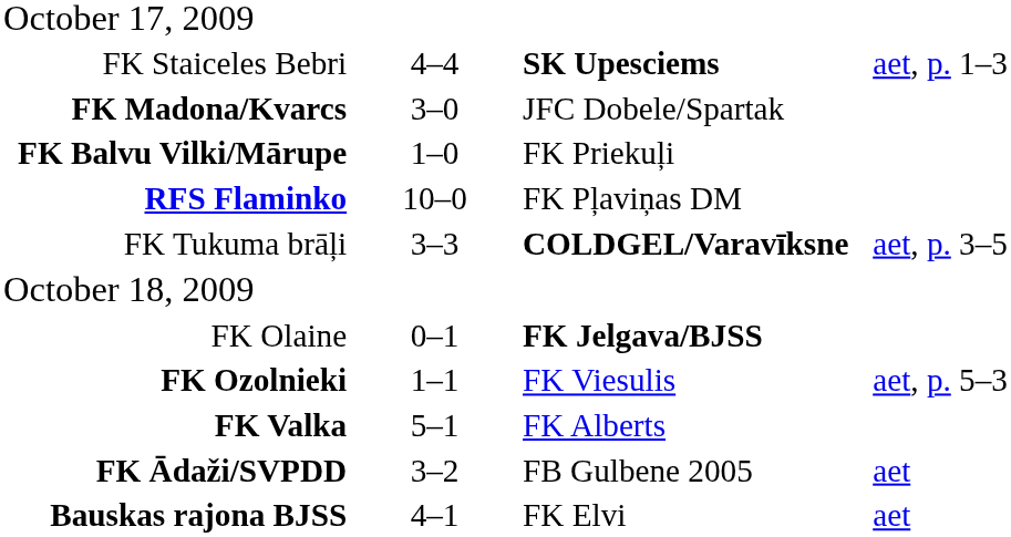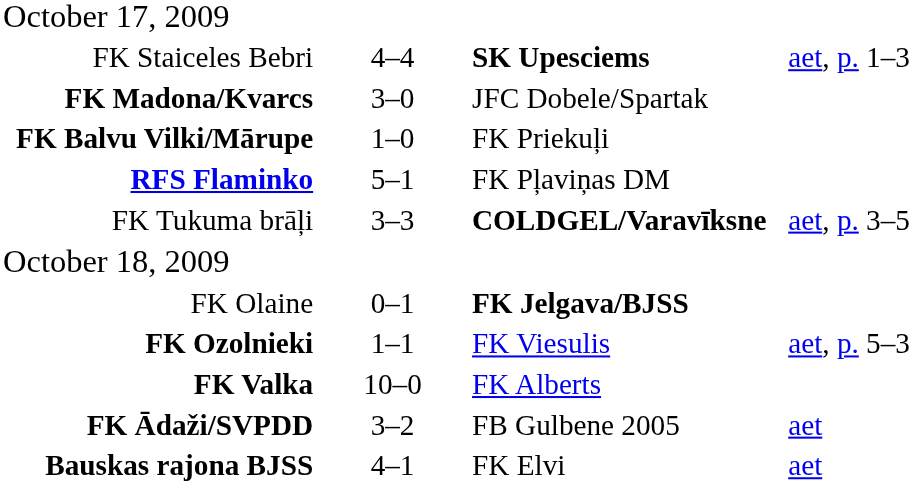RFS Flaminko | column 2: 10–0 -> 5–1
FK Valka | column 2: 5–1 -> 10–0
